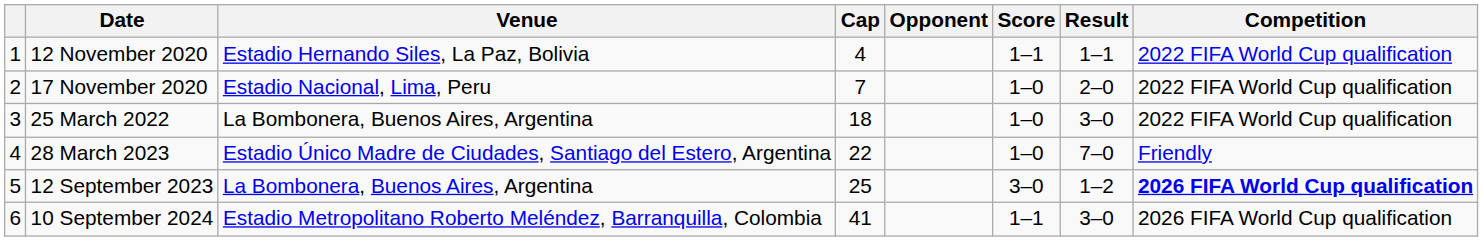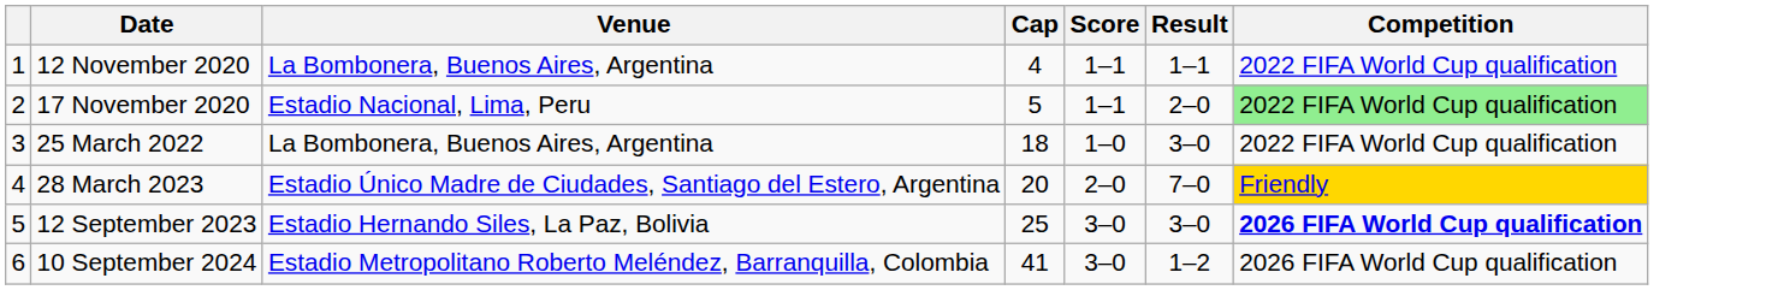- column: Opponent
12 November 2020 | Venue: Estadio Hernando Siles, La Paz, Bolivia -> La Bombonera, Buenos Aires, Argentina
17 November 2020 | Cap: 7 -> 5
17 November 2020 | Score: 1–0 -> 1–1
17 November 2020 | Competition: no background -> lightgreen background
28 March 2023 | Cap: 22 -> 20
28 March 2023 | Score: 1–0 -> 2–0
28 March 2023 | Competition: no background -> gold background
12 September 2023 | Venue: La Bombonera, Buenos Aires, Argentina -> Estadio Hernando Siles, La Paz, Bolivia
12 September 2023 | Result: 1–2 -> 3–0
10 September 2024 | Score: 1–1 -> 3–0
10 September 2024 | Result: 3–0 -> 1–2
